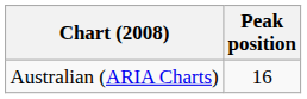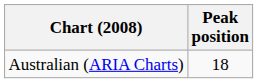Australian (ARIA Charts) | Peak position: 16 -> 18
